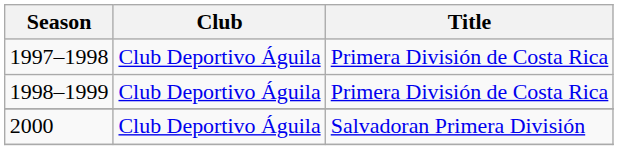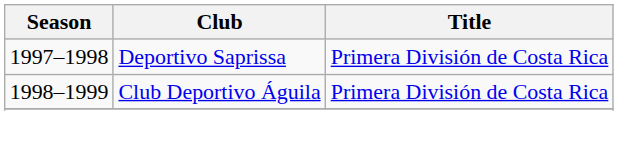1997–1998 | Club: Club Deportivo Águila -> Deportivo Saprissa
- row: 2000 | Club Deportivo Águila | Salvadoran Primera División
